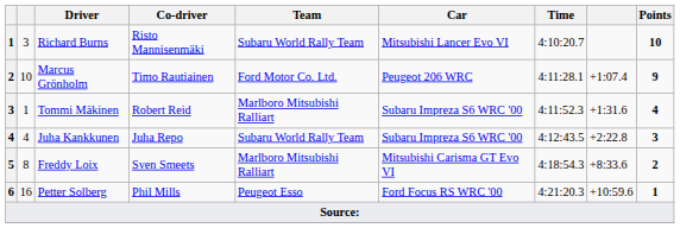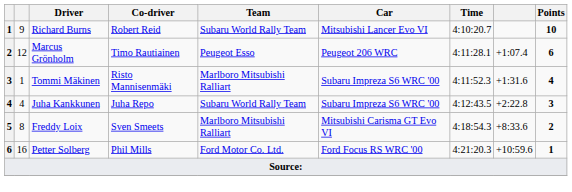Richard Burns | column 2: 3 -> 9
Richard Burns | Co-driver: Risto Mannisenmäki -> Robert Reid
Marcus Grönholm | column 2: 10 -> 12
Marcus Grönholm | Team: Ford Motor Co. Ltd. -> Peugeot Esso
Marcus Grönholm | Points: 9 -> 6
Tommi Mäkinen | Co-driver: Robert Reid -> Risto Mannisenmäki
Petter Solberg | Team: Peugeot Esso -> Ford Motor Co. Ltd.
